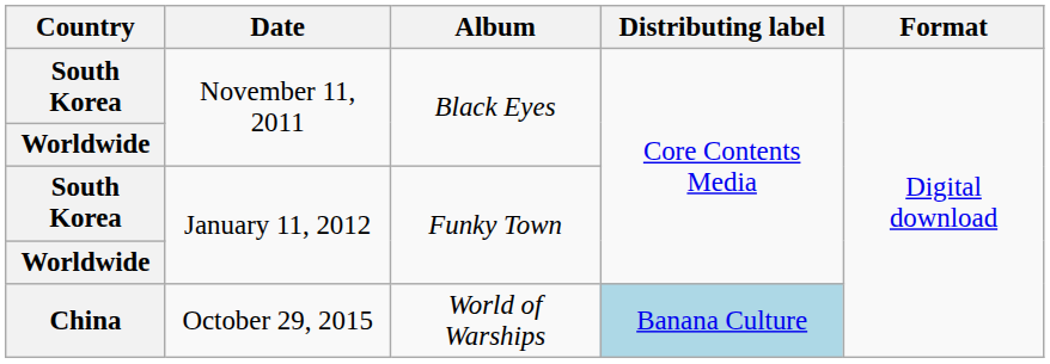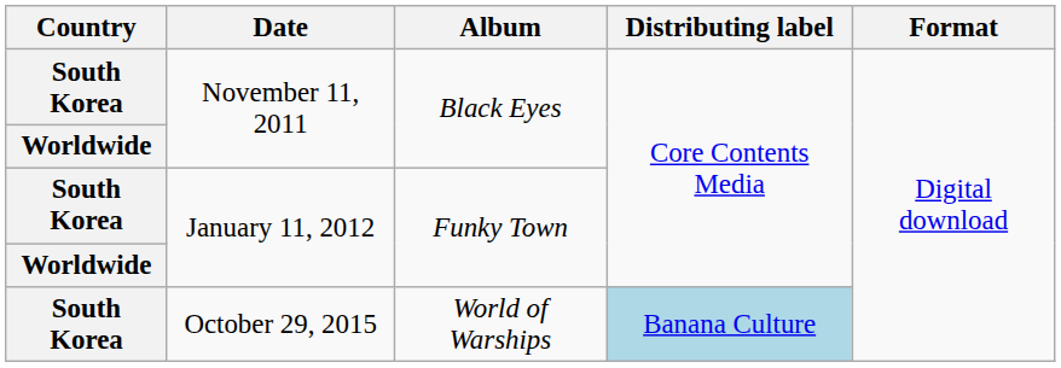October 29, 2015 | Country: China -> South Korea
